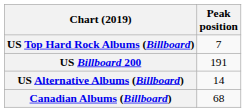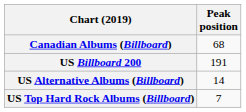rows swapped: Canadian Albums (Billboard) <-> US Top Hard Rock Albums (Billboard)
